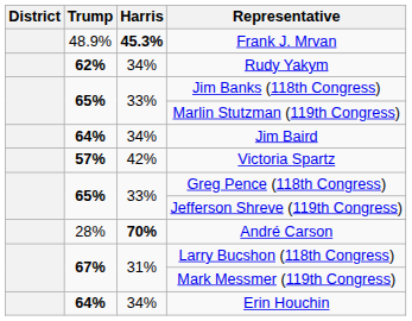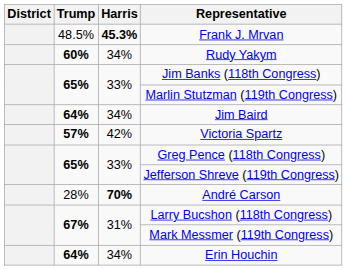Frank J. Mrvan | Trump: 48.9% -> 48.5%
Rudy Yakym | Trump: 62% -> 60%
